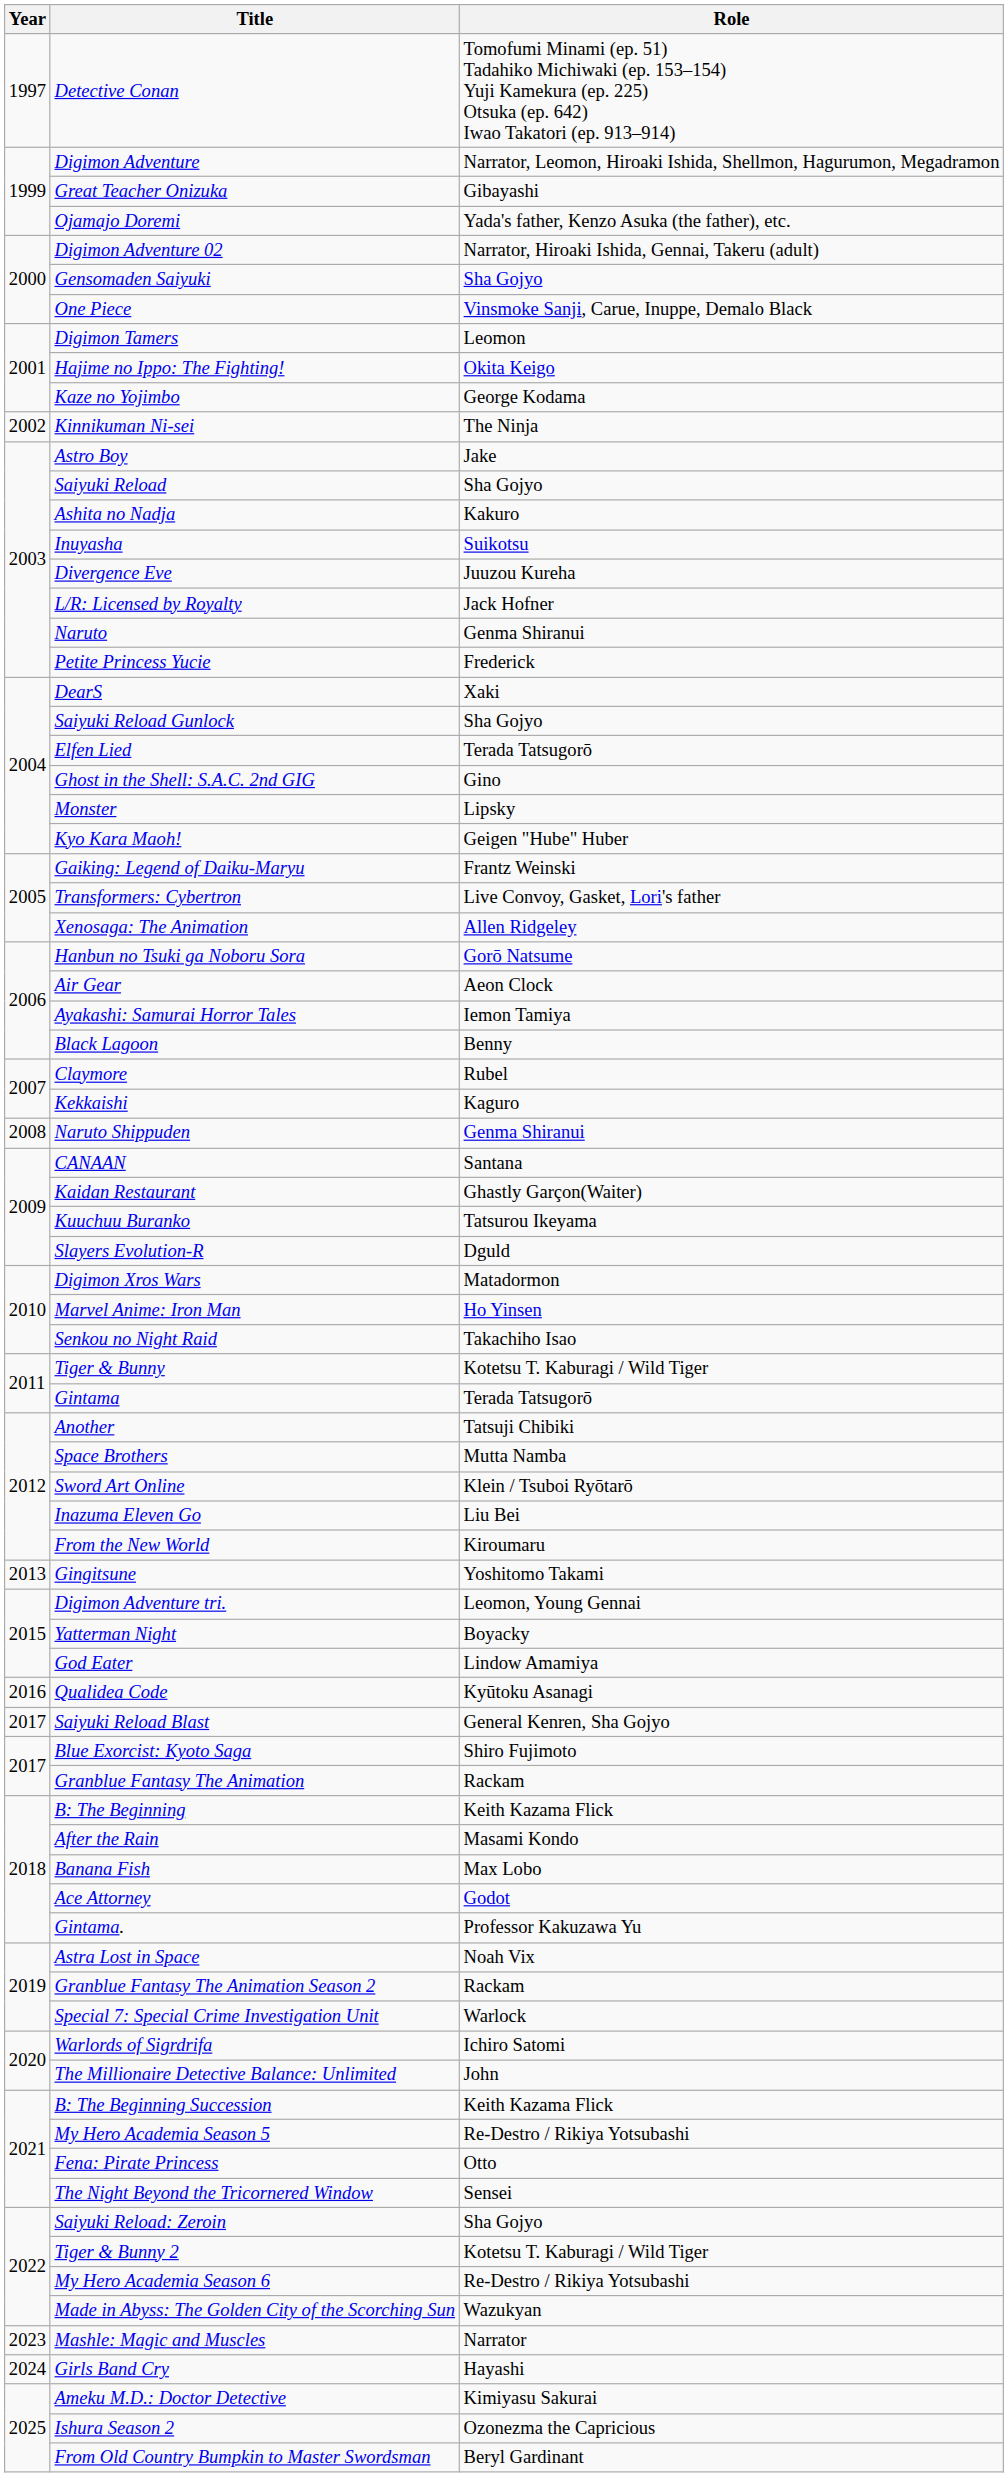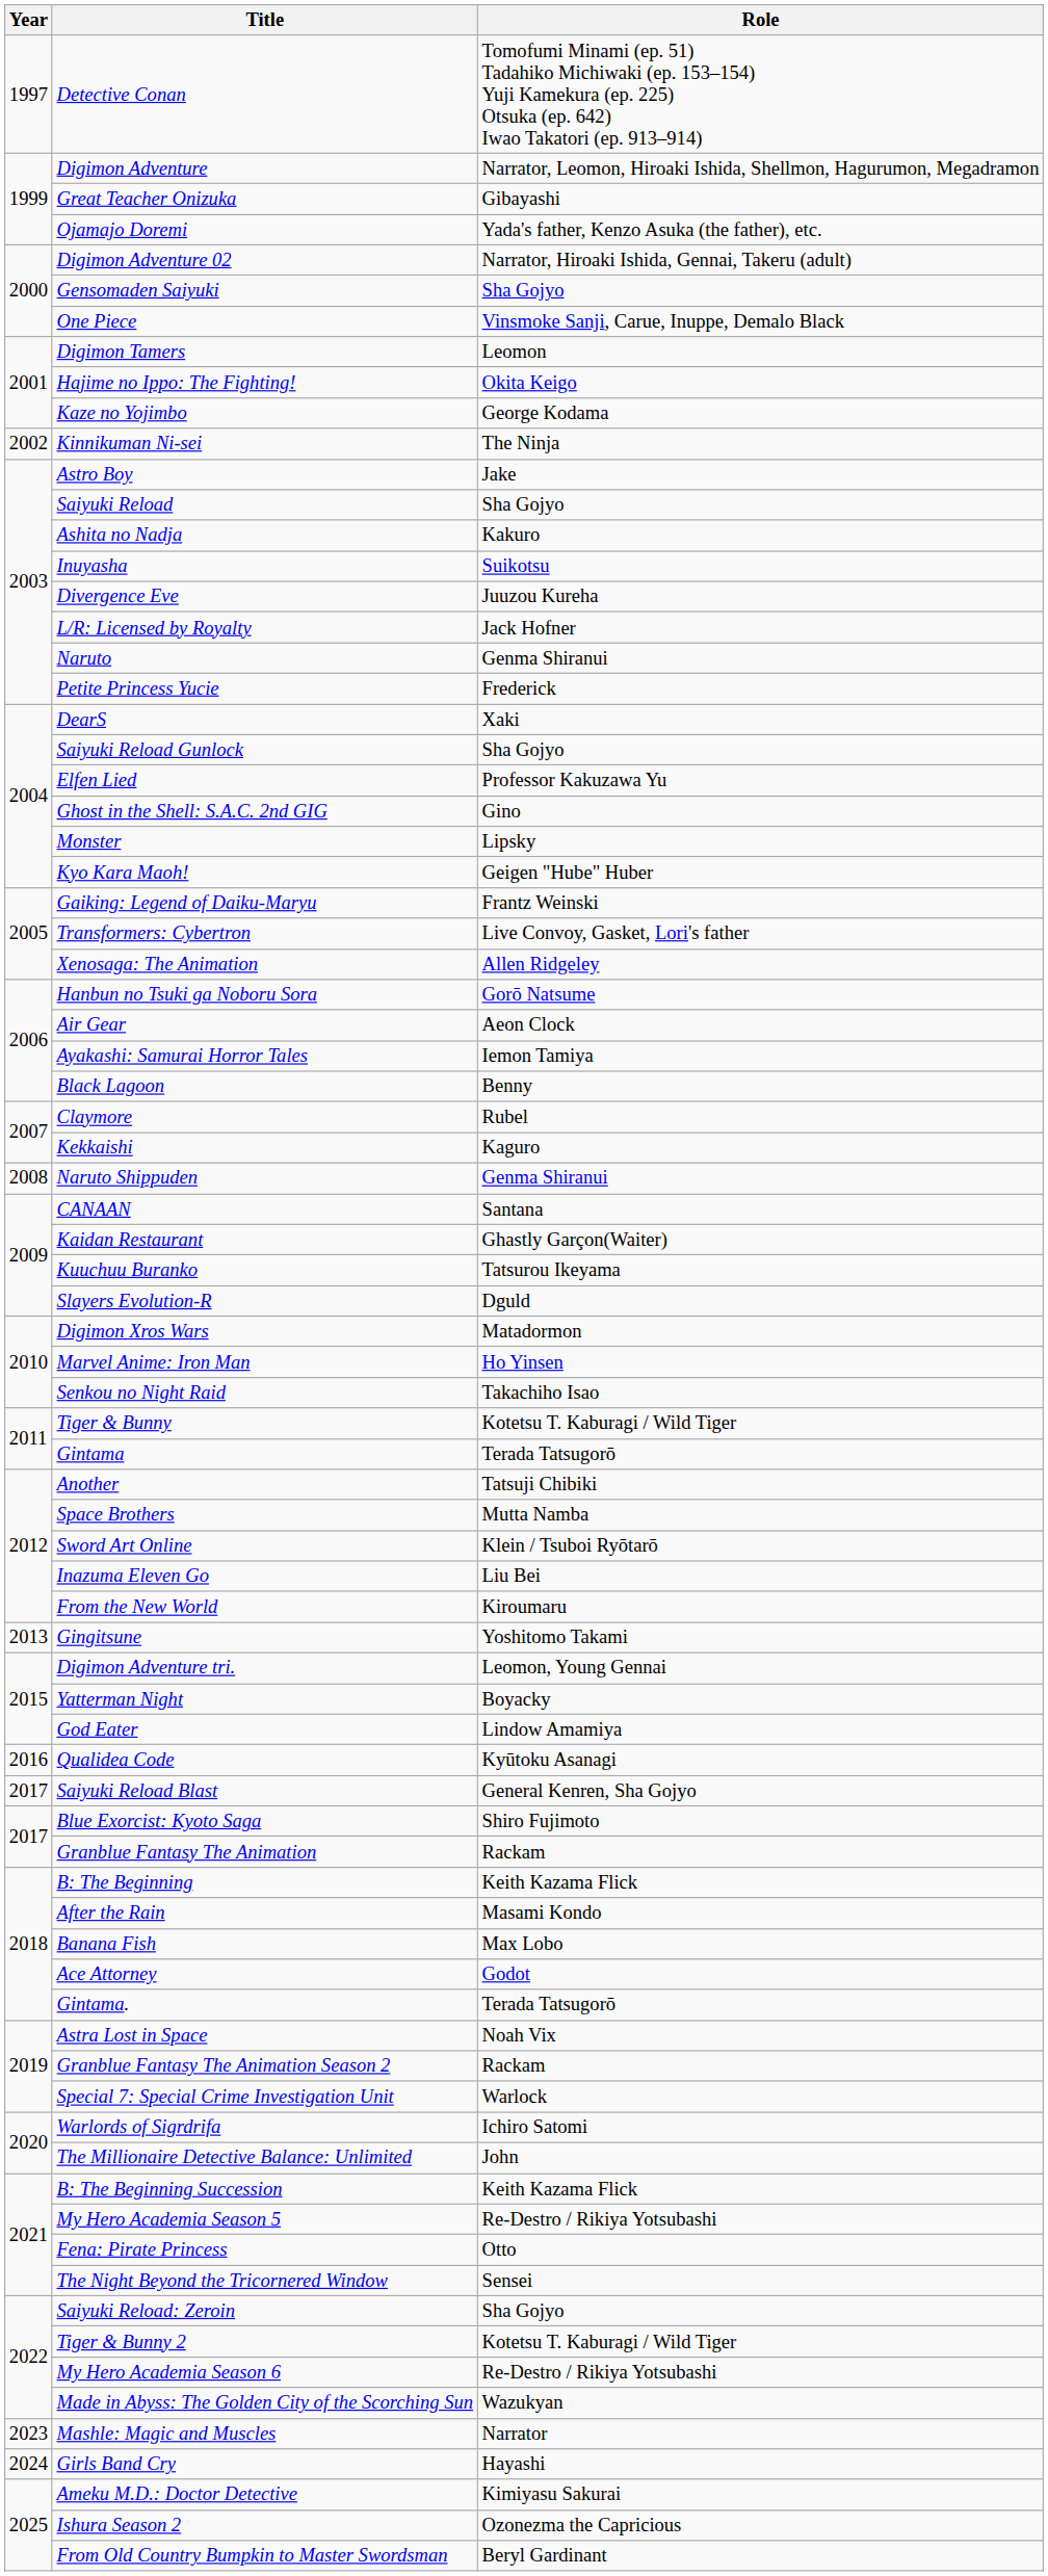Elfen Lied | Role: Terada Tatsugorō -> Professor Kakuzawa Yu
Gintama. | Role: Professor Kakuzawa Yu -> Terada Tatsugorō
